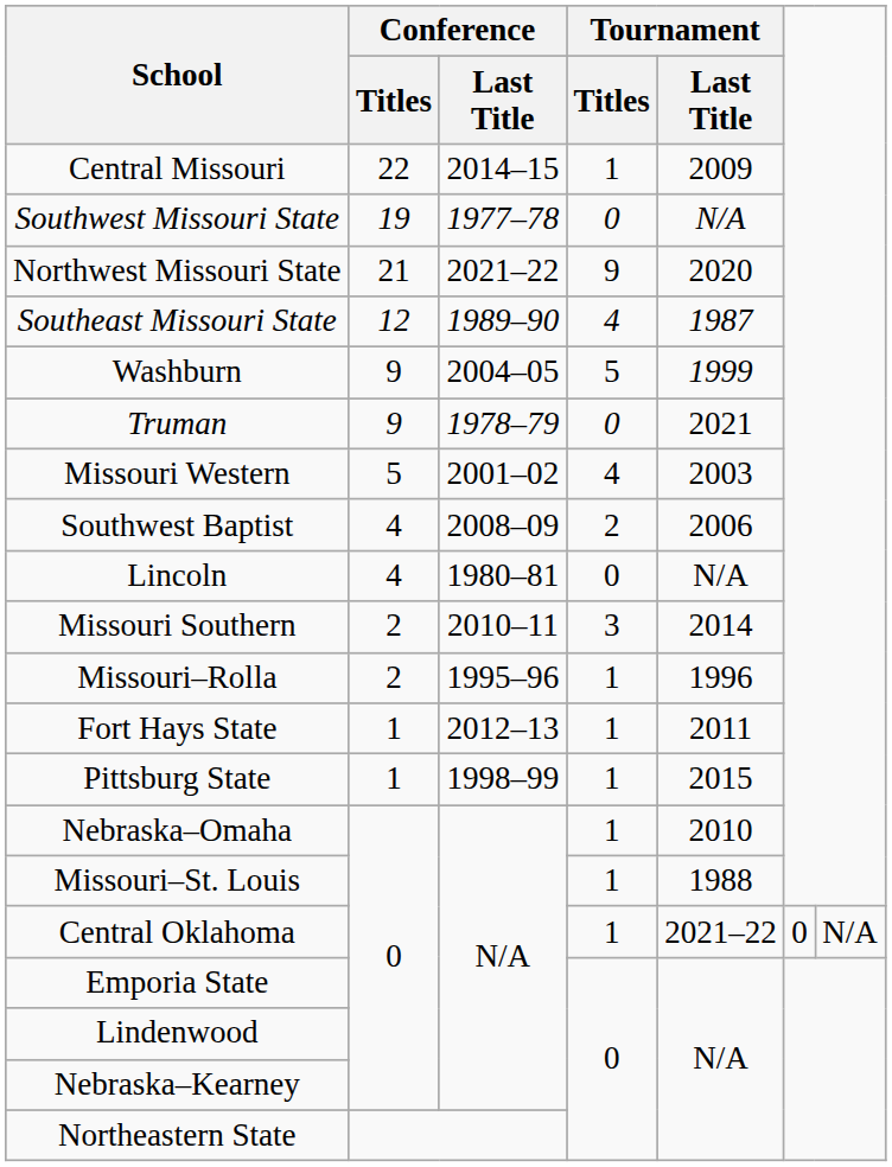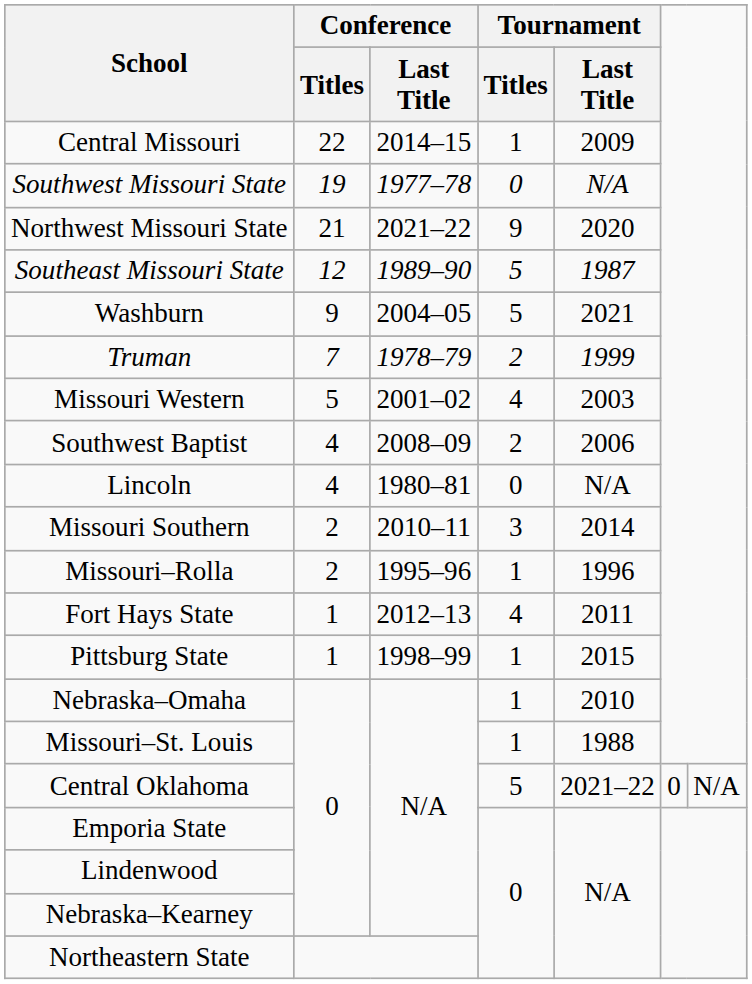Southeast Missouri State | Tournament / Titles: 4 -> 5
Washburn | Tournament / Last Title: 1999 -> 2021
Truman | Conference / Titles: 9 -> 7
Truman | Tournament / Titles: 0 -> 2
Truman | Tournament / Last Title: 2021 -> 1999
Fort Hays State | Tournament / Titles: 1 -> 4
Central Oklahoma | Tournament / Titles: 1 -> 5
